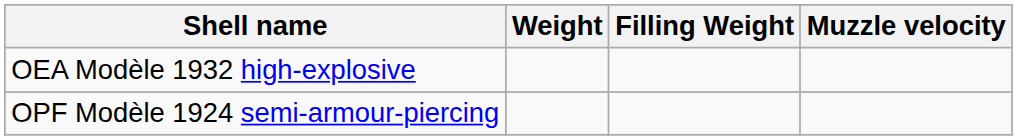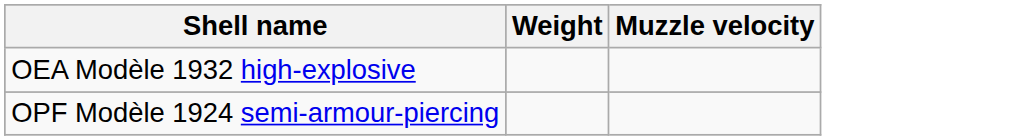- column: Filling Weight
